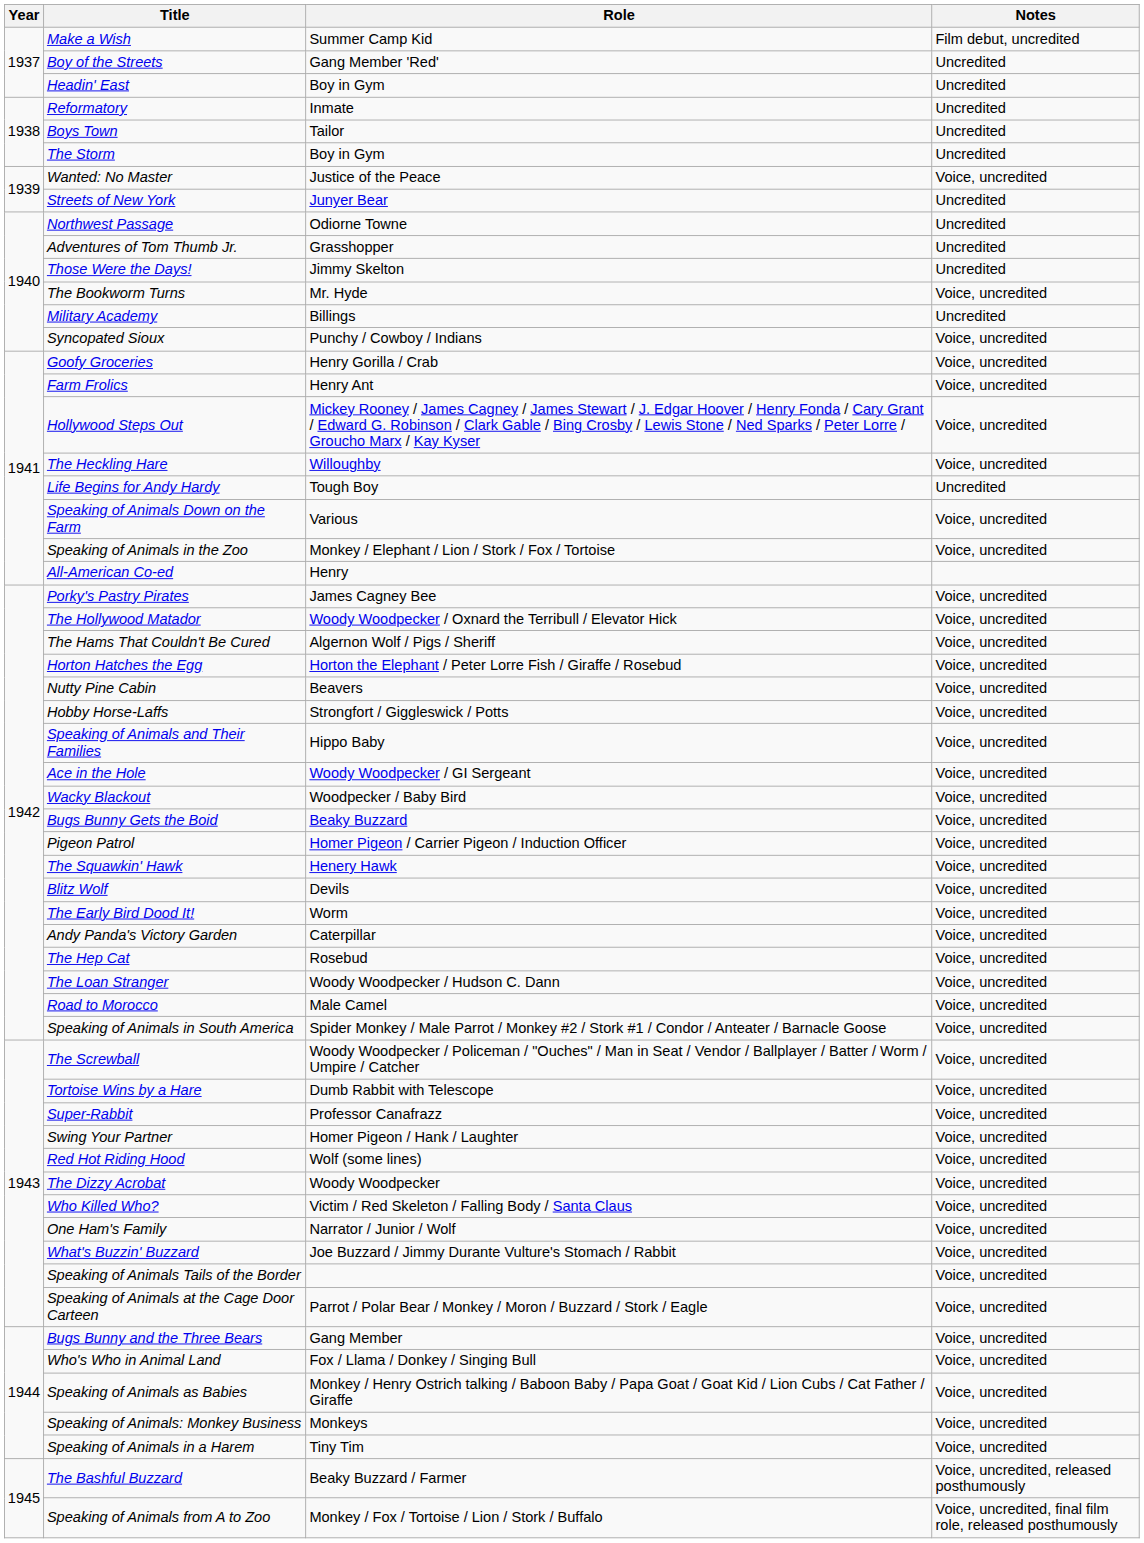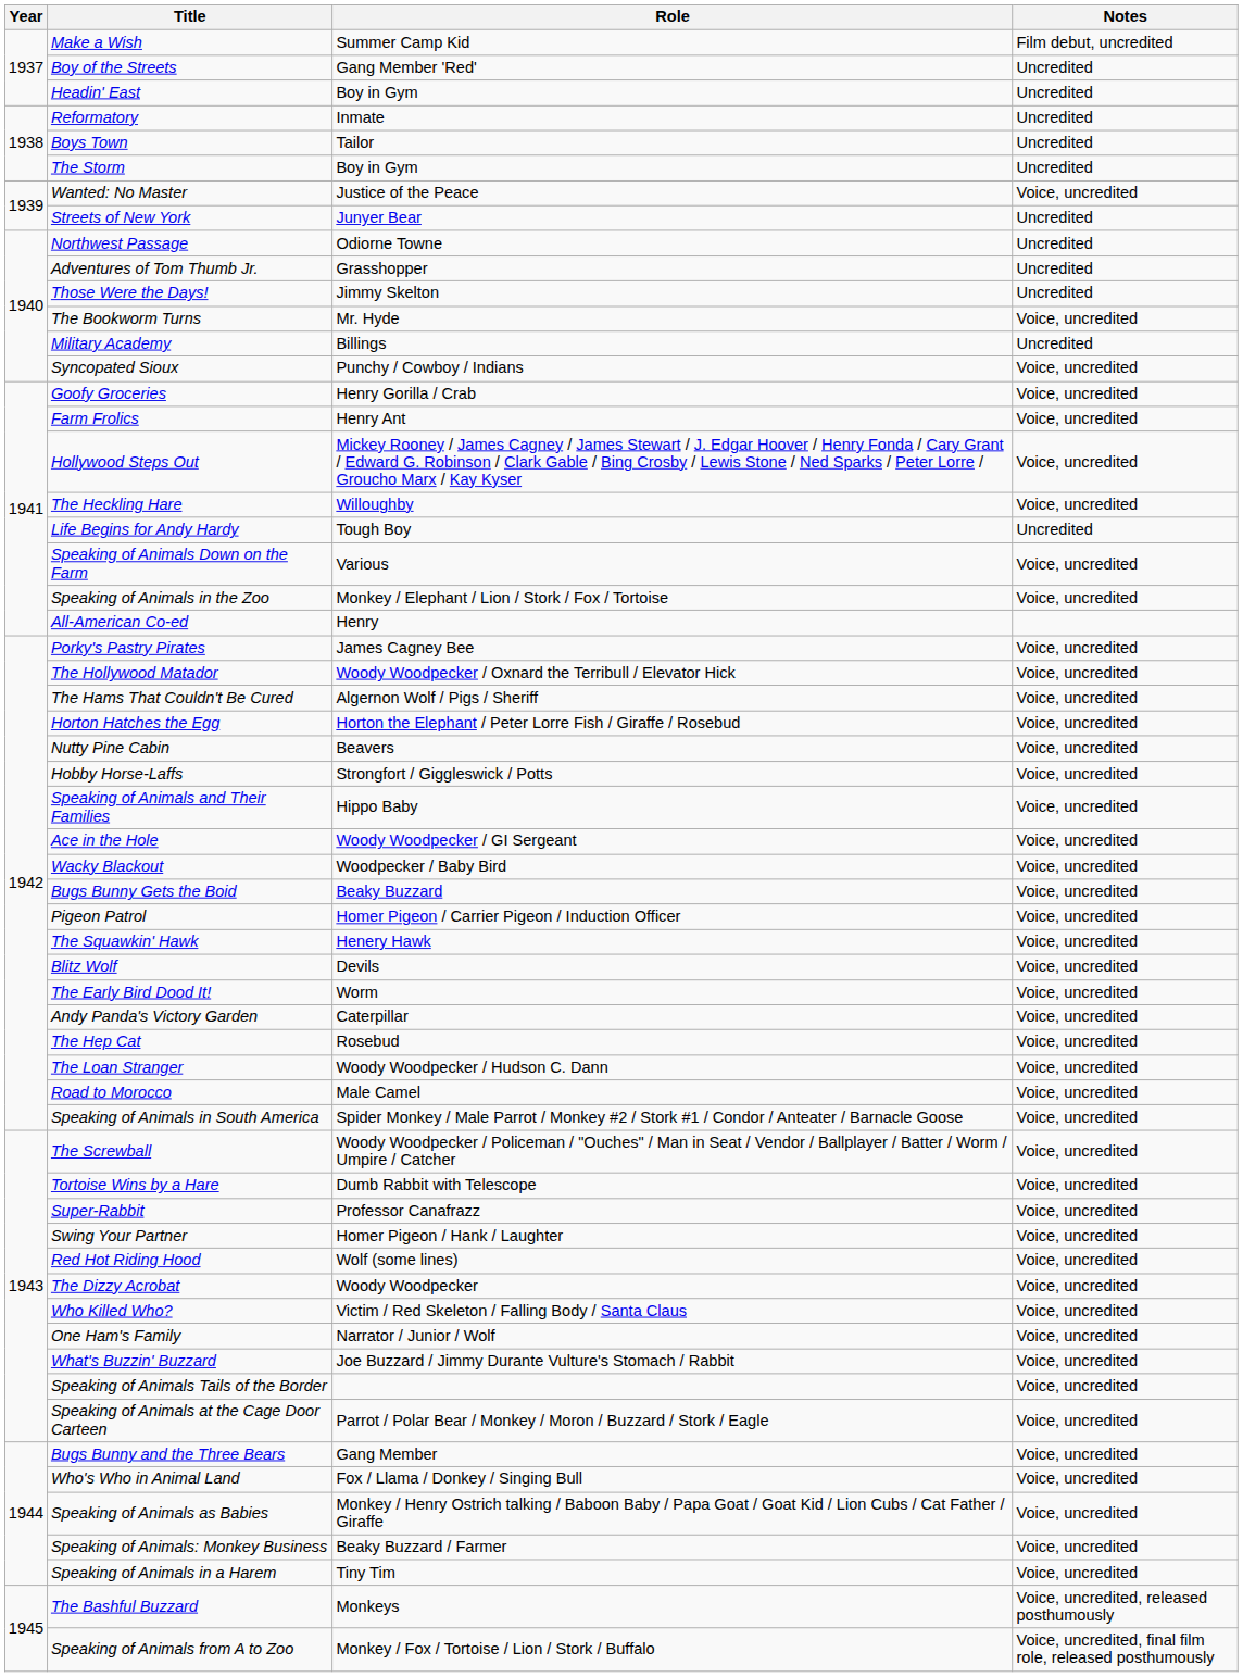Speaking of Animals: Monkey Business | Role: Monkeys -> Beaky Buzzard / Farmer
The Bashful Buzzard | Role: Beaky Buzzard / Farmer -> Monkeys
